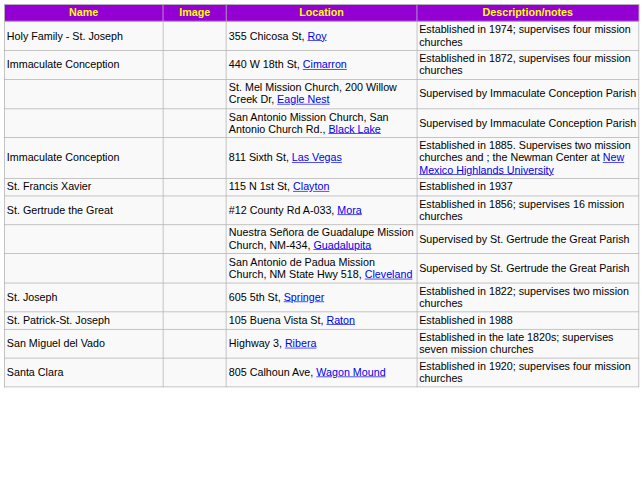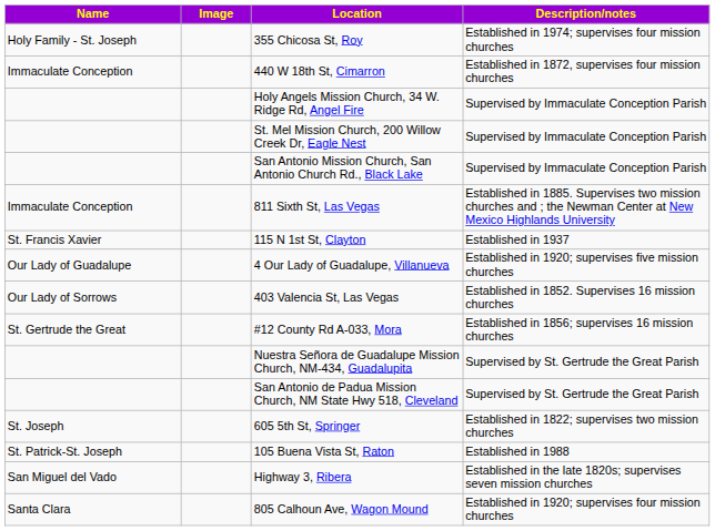+ row: Holy Angels Mission Church, 34 W. Ridge Rd, Angel Fire | Supervised by Immaculate Conception Parish
+ row: Our Lady of Guadalupe | 4 Our Lady of Guadalupe, Villanueva | Established in 1920; supervises five mission churches
+ row: Our Lady of Sorrows | 403 Valencia St, Las Vegas | Established in 1852. Supervises 16 mission churches
